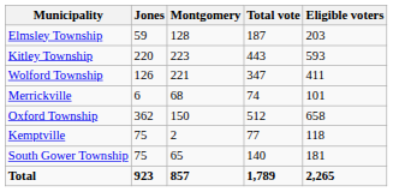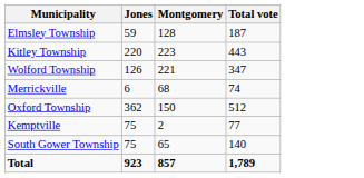- column: Eligible voters | 203 | 593 | 411 | 101 | 658 | 118 | 181 | 2,265
